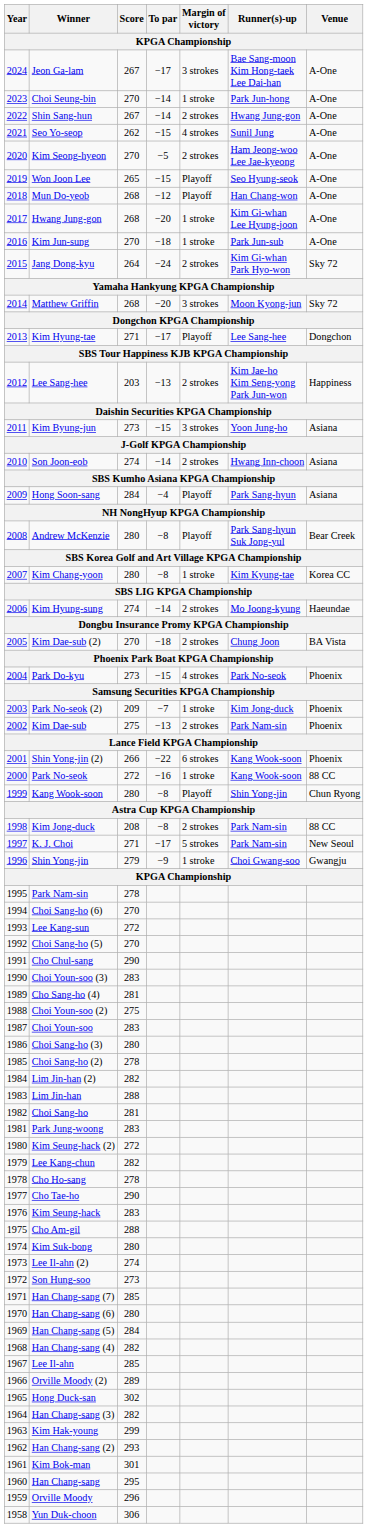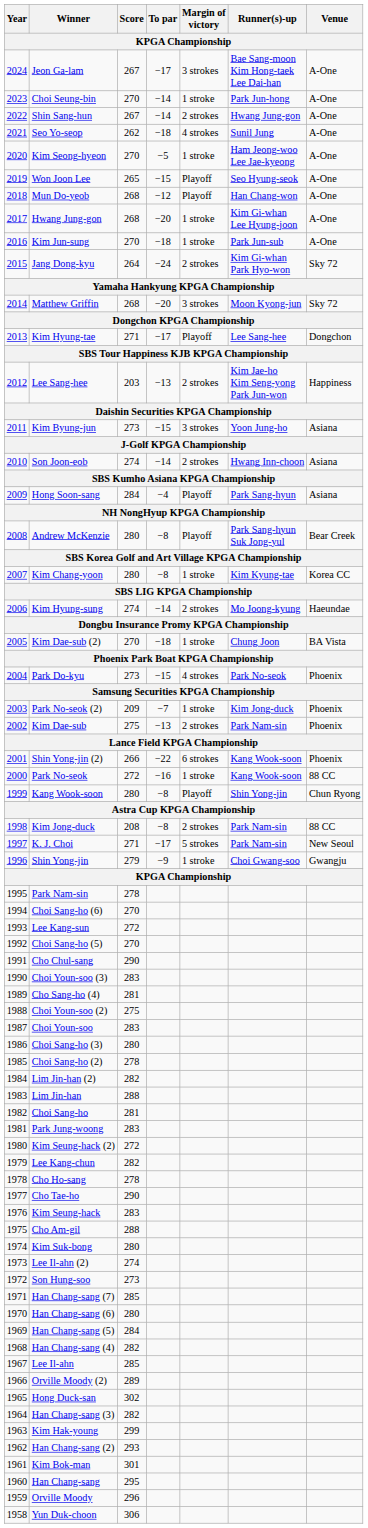Seo Yo-seop | To par: −15 -> −18
Kim Seong-hyeon | Margin of victory: 2 strokes -> 1 stroke
Kim Dae-sub (2) | Margin of victory: 2 strokes -> 1 stroke
